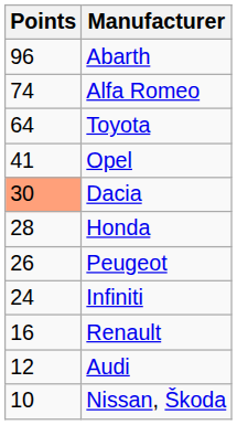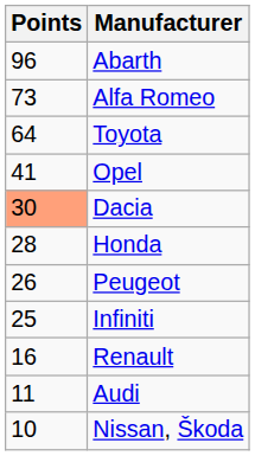Alfa Romeo | Points: 74 -> 73
Infiniti | Points: 24 -> 25
Audi | Points: 12 -> 11
